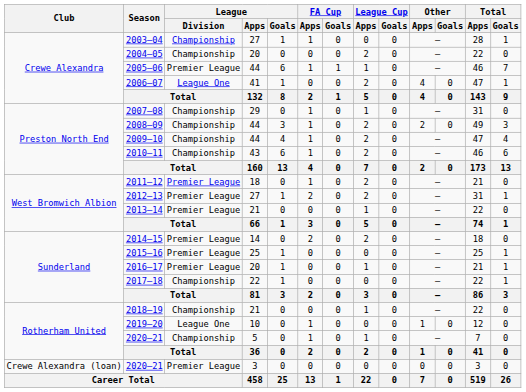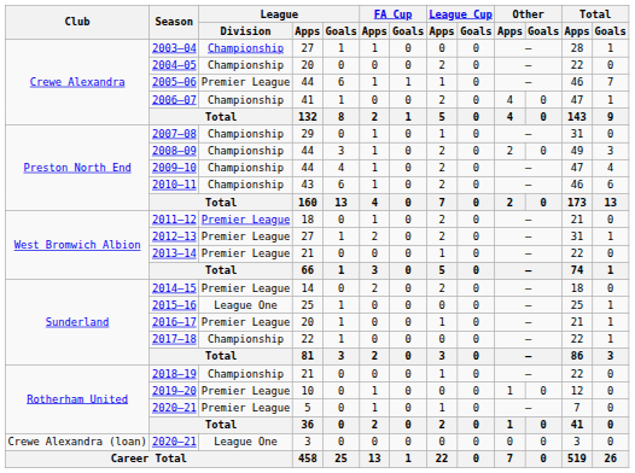2006–07 | League / Division: League One -> Championship
2015–16 | League / Division: Premier League -> League One
2019–20 | League / Division: League One -> Premier League
2020–21 / 5 | League / Division: Championship -> Premier League
2020–21 / 3 | League / Division: Premier League -> League One
